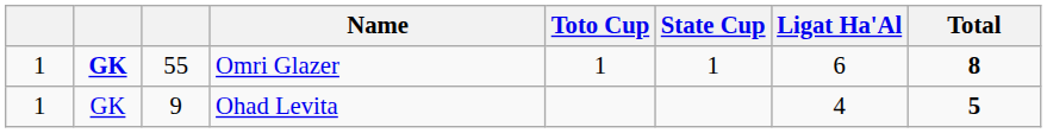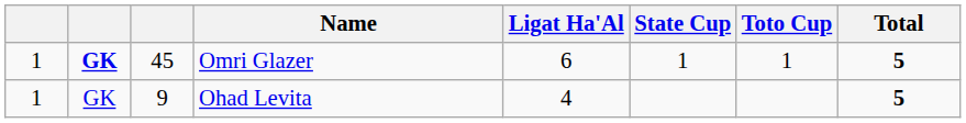columns swapped: Ligat Ha'Al <-> Toto Cup
Omri Glazer | column 3: 55 -> 45
Omri Glazer | Total: 8 -> 5
